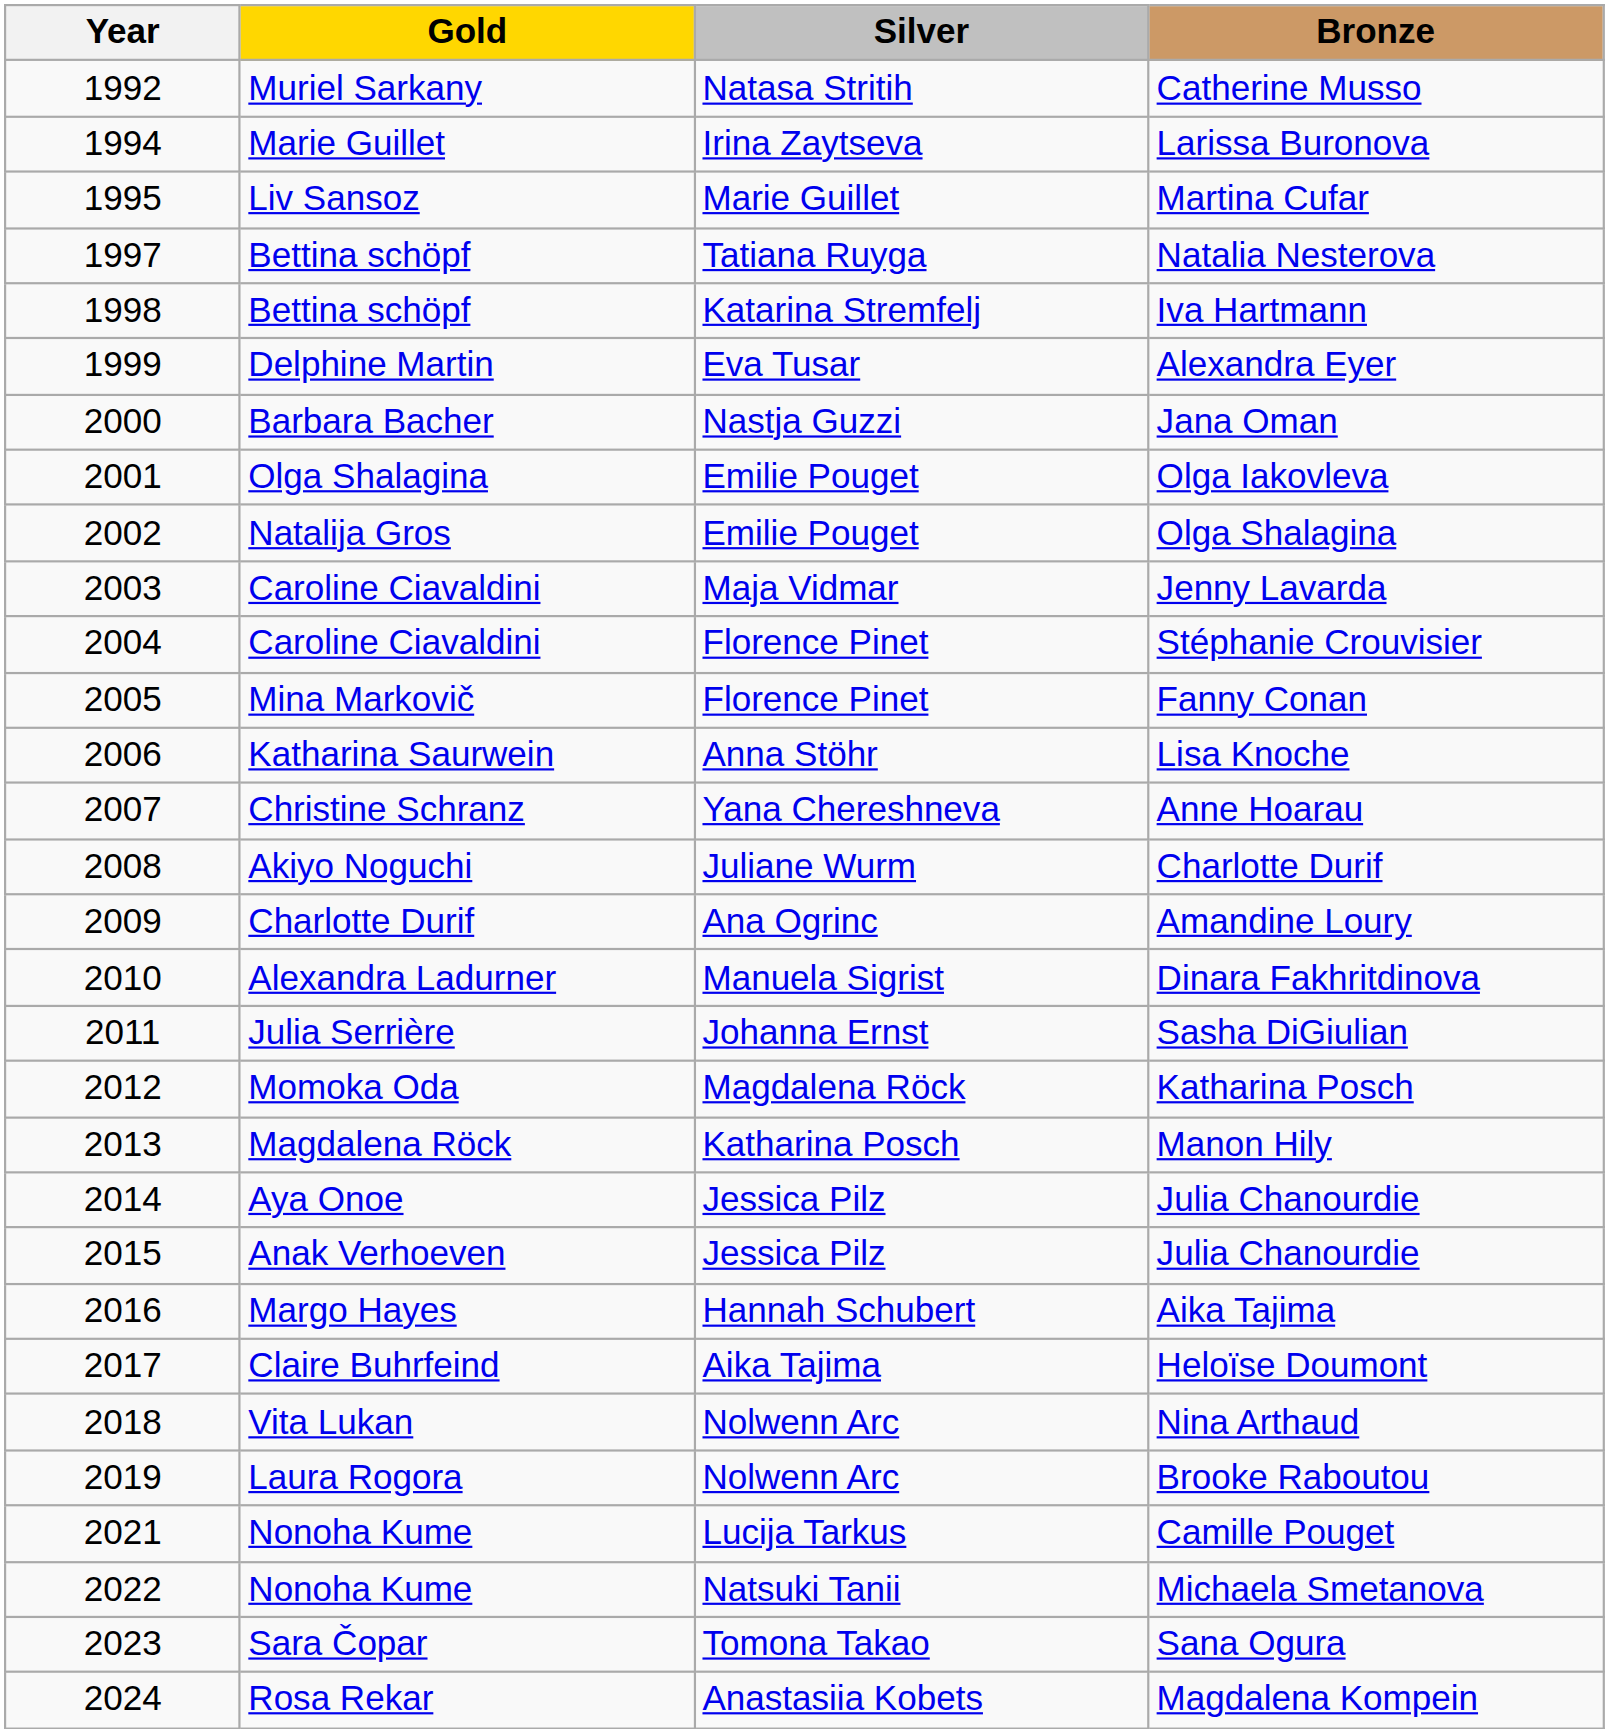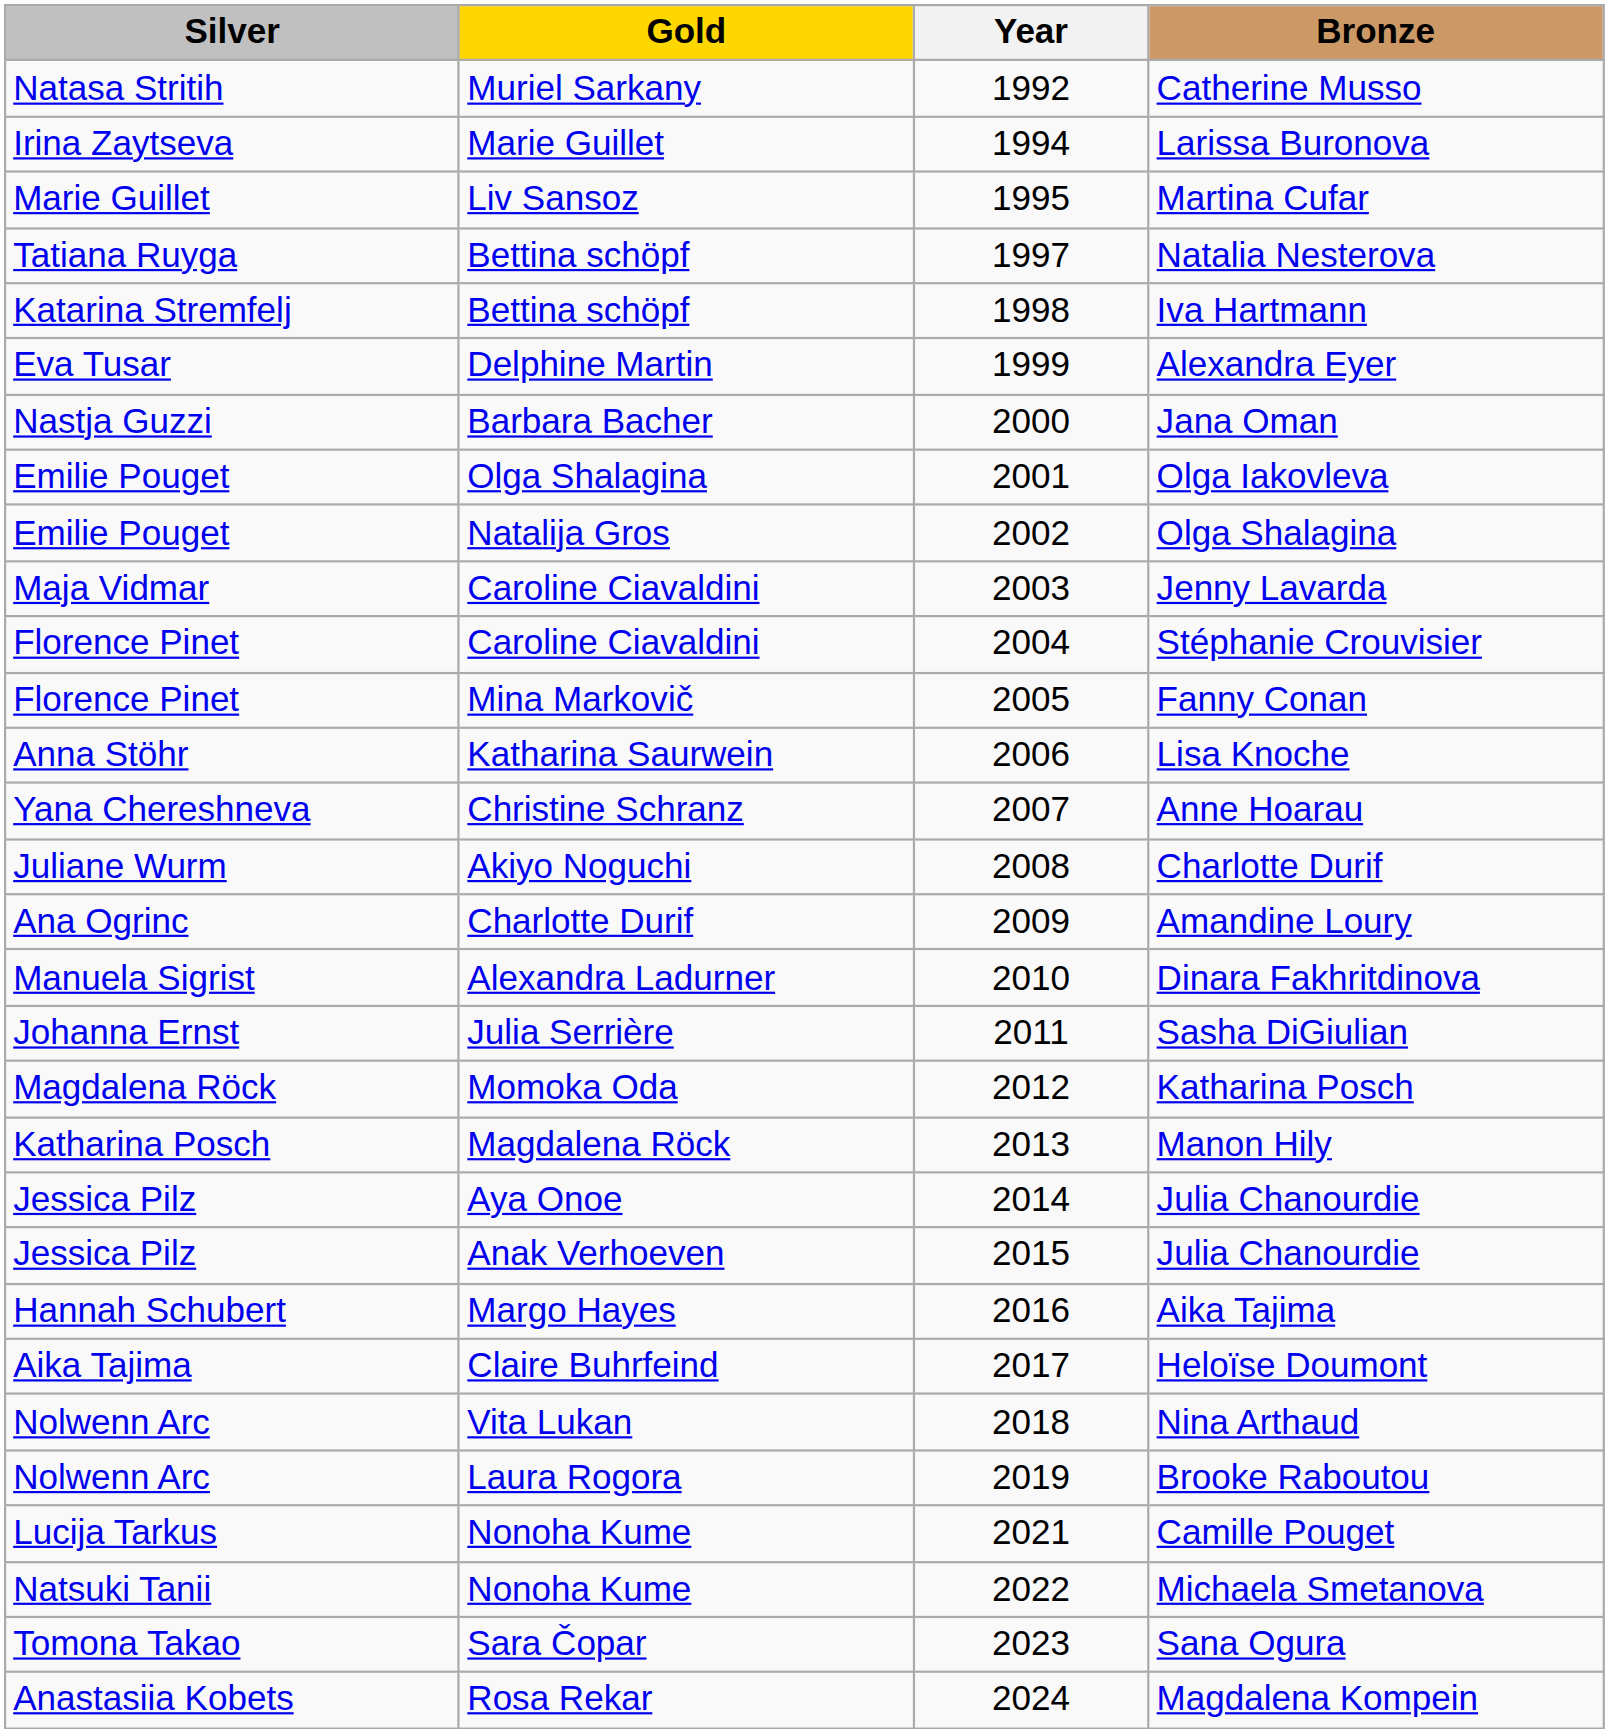columns swapped: Year <-> Silver
